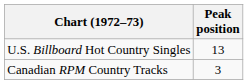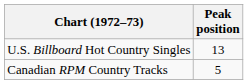Canadian RPM Country Tracks | Peak position: 3 -> 5
